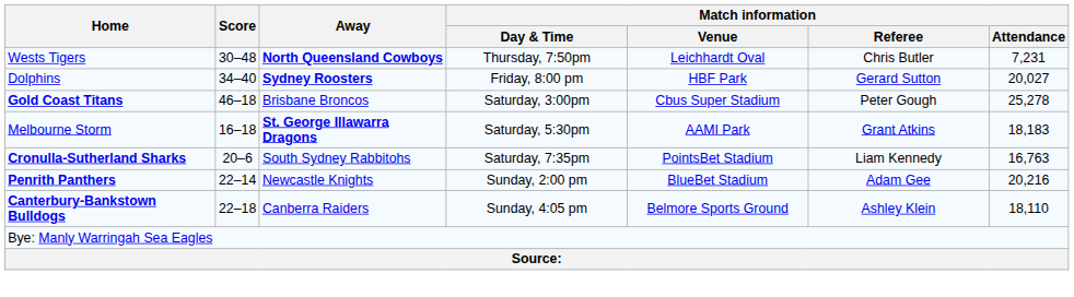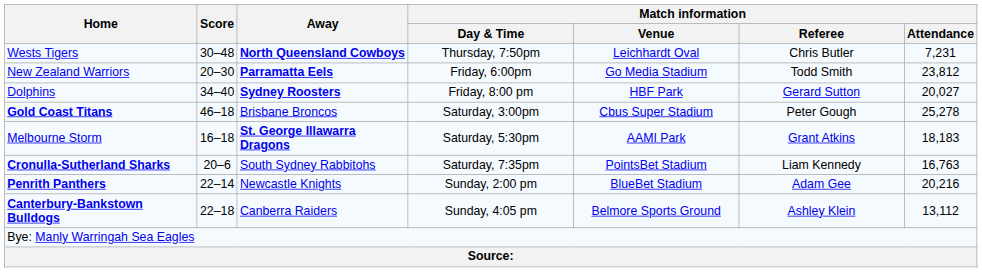+ row: New Zealand Warriors | 20–30 | Parramatta Eels | Friday, 6:00pm | Go Media Stadium | Todd Smith | 23,812
Canterbury-Bankstown Bulldogs | Match information / Attendance: 18,110 -> 13,112
